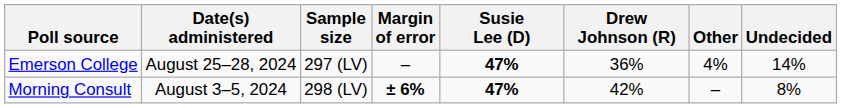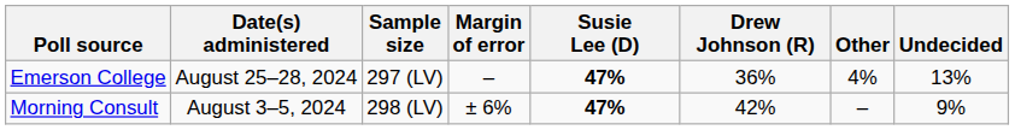Emerson College | Undecided: 14% -> 13%
Morning Consult | Margin of error: bold -> normal
Morning Consult | Undecided: 8% -> 9%
